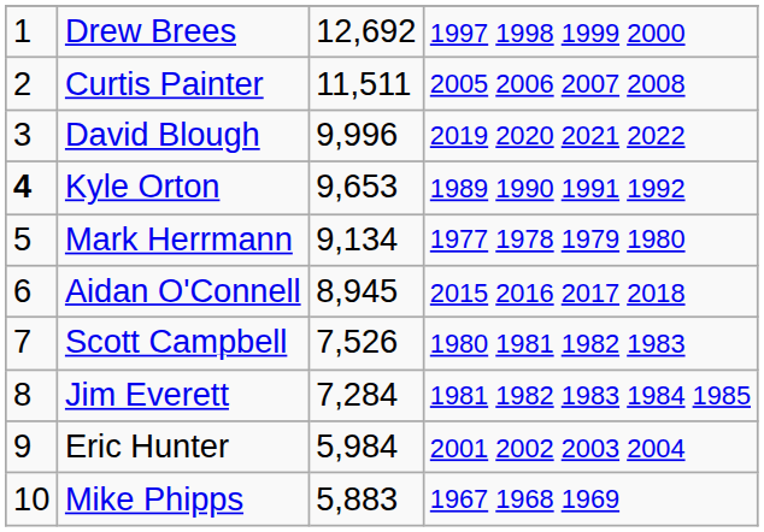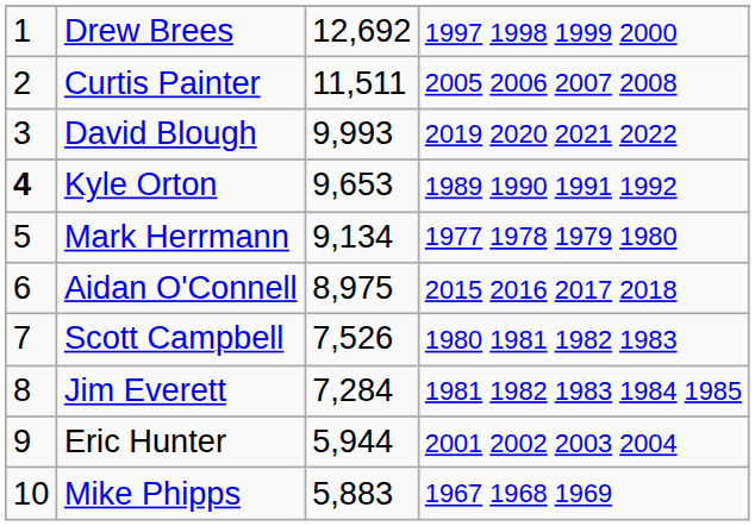David Blough | column 3: 9,996 -> 9,993
Aidan O'Connell | column 3: 8,945 -> 8,975
Eric Hunter | column 3: 5,984 -> 5,944
